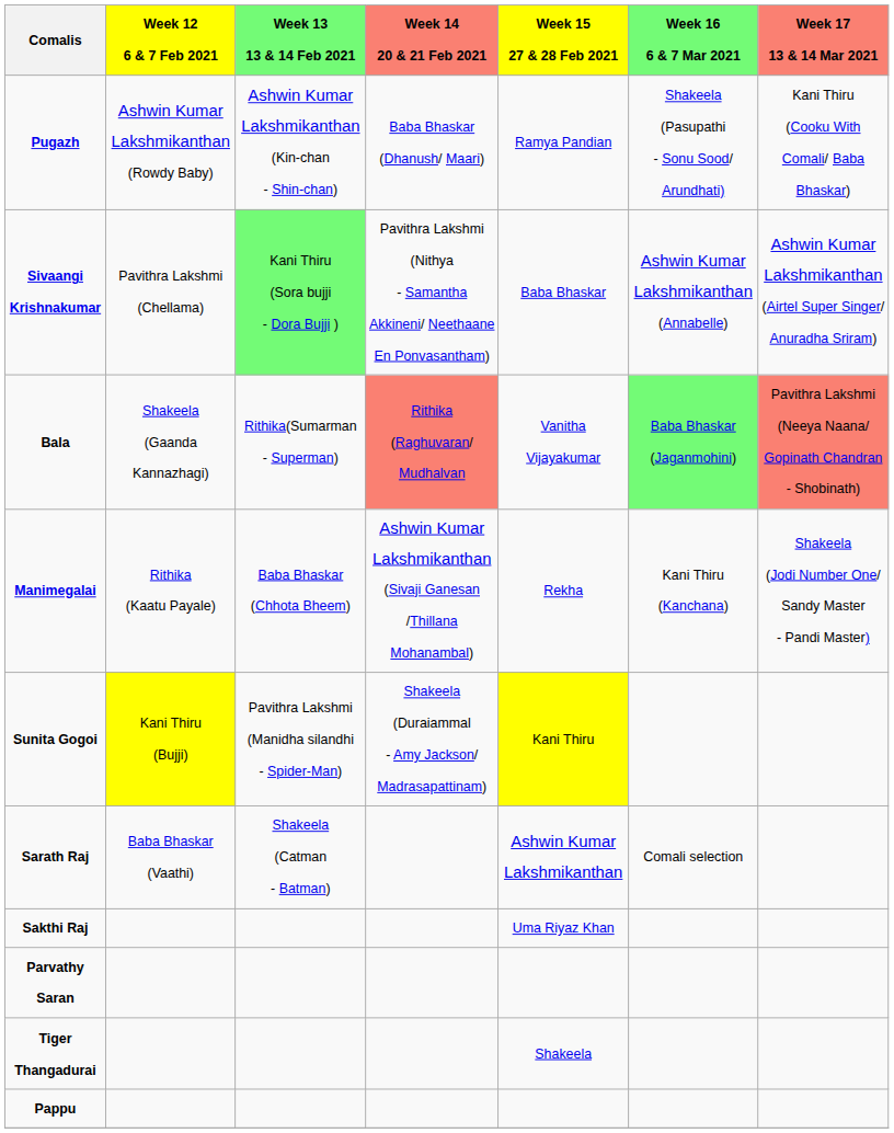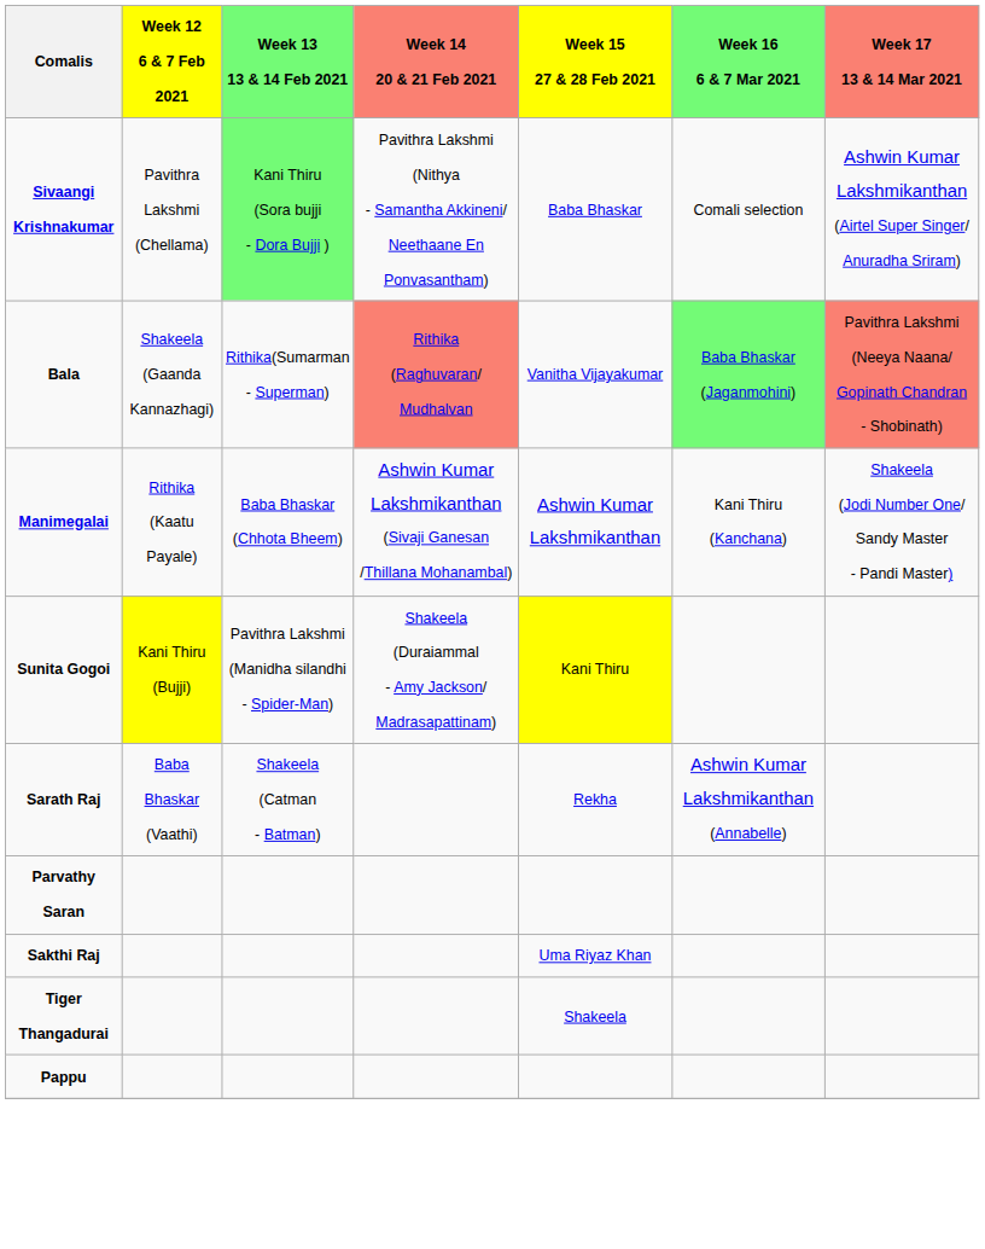- row: Pugazh | Ashwin Kumar Lakshmikanthan (Rowdy Baby) | Ashwin Kumar Lakshmikanthan (Kin-chan - Shin-chan) | Baba Bhaskar (Dhanush/ Maari) | Ramya Pandian | Shakeela (Pasupathi - Sonu Sood/ Arundhati) | Kani Thiru (Cooku With Comali/ Baba Bhaskar)
Sivaangi Krishnakumar | Week 16 6 & 7 Mar 2021: Ashwin Kumar Lakshmikanthan (Annabelle) -> Comali selection
Manimegalai | Week 15 27 & 28 Feb 2021: Rekha -> Ashwin Kumar Lakshmikanthan
Sarath Raj | Week 15 27 & 28 Feb 2021: Ashwin Kumar Lakshmikanthan -> Rekha
Sarath Raj | Week 16 6 & 7 Mar 2021: Comali selection -> Ashwin Kumar Lakshmikanthan (Annabelle)
rows swapped: Sakthi Raj <-> Parvathy Saran
